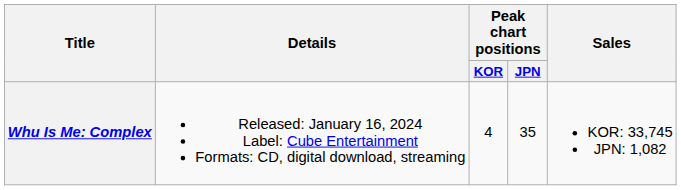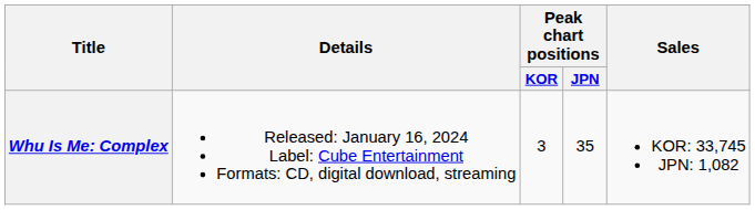Whu Is Me: Complex | Peak chart positions / KOR: 4 -> 3
